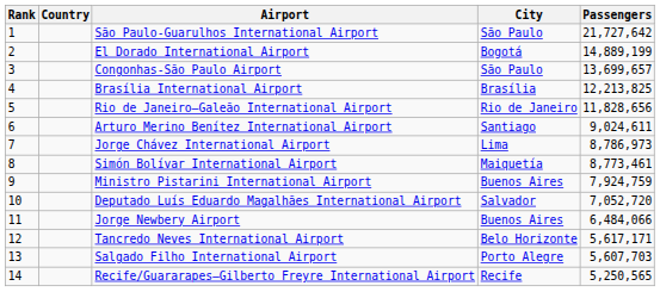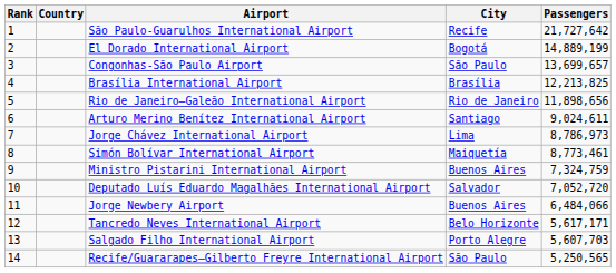São Paulo-Guarulhos International Airport | City: São Paulo -> Recife
Rio de Janeiro–Galeão International Airport | Passengers: 11,828,656 -> 11,898,656
Ministro Pistarini International Airport | Passengers: 7,924,759 -> 7,324,759
Recife/Guararapes–Gilberto Freyre International Airport | City: Recife -> São Paulo
